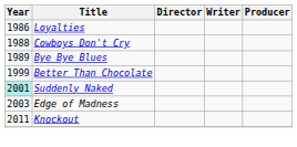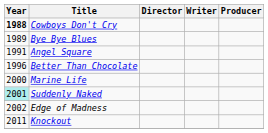- row: 1986 | Loyalties
Cowboys Don't Cry | Year: normal -> bold
+ row: 1991 | Angel Square
Better Than Chocolate | Year: 1999 -> 1996
+ row: 2000 | Marine Life
Edge of Madness | Year: 2003 -> 2002
